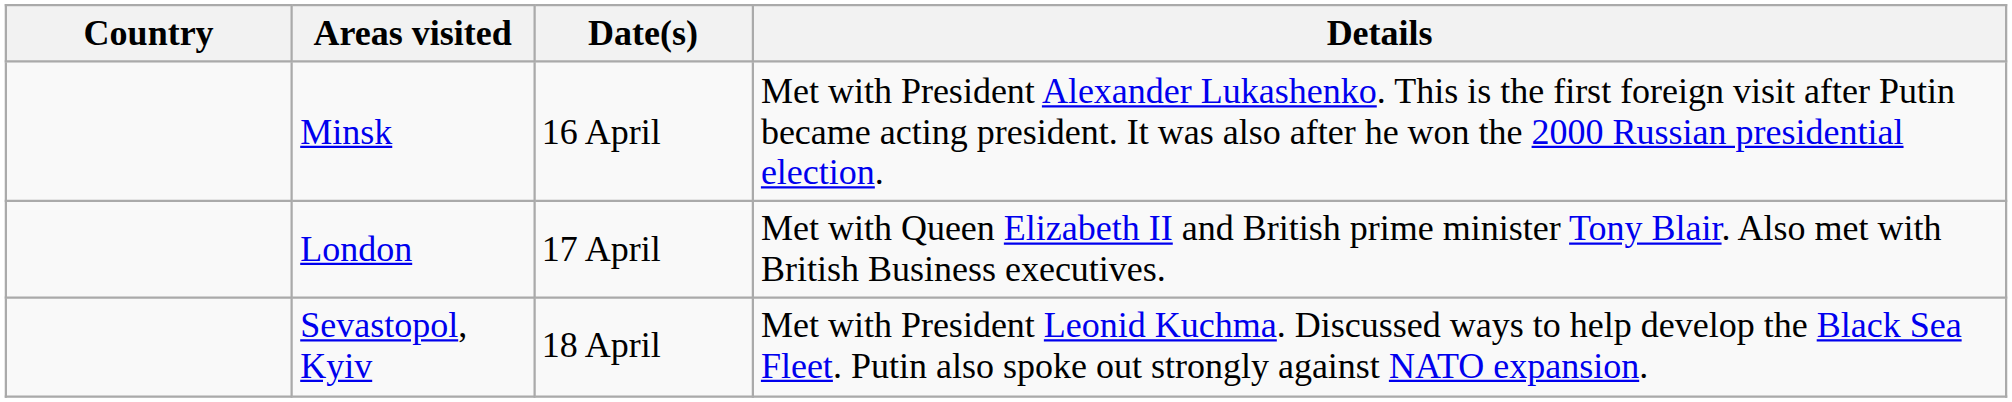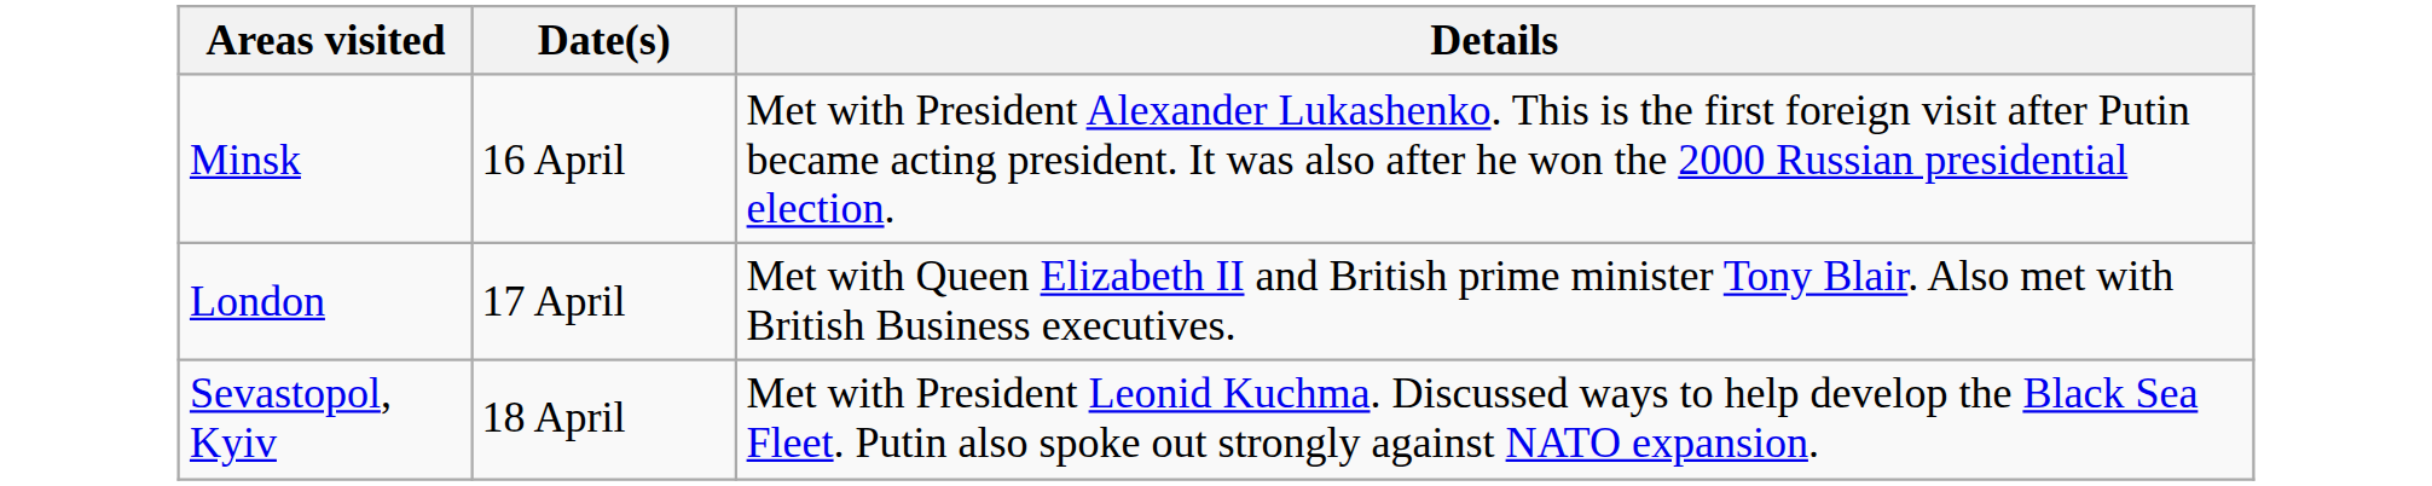- column: Country
